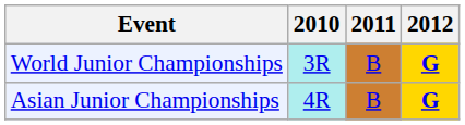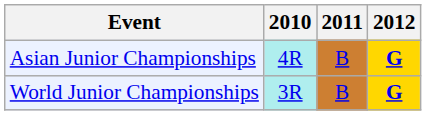rows swapped: Asian Junior Championships <-> World Junior Championships
